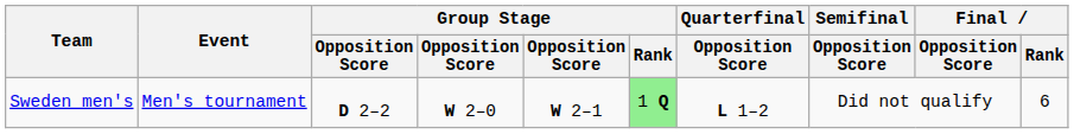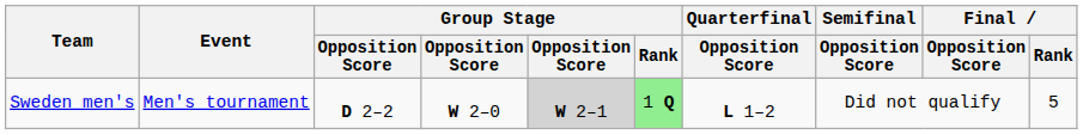Sweden men's | column 5: no background -> lightgrey background
Sweden men's | Final / Rank: 6 -> 5
